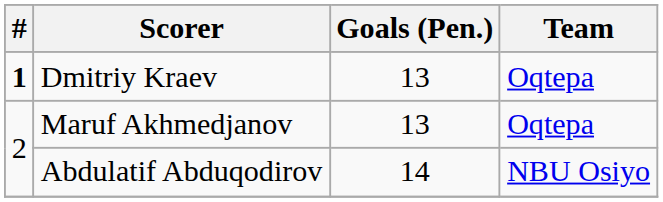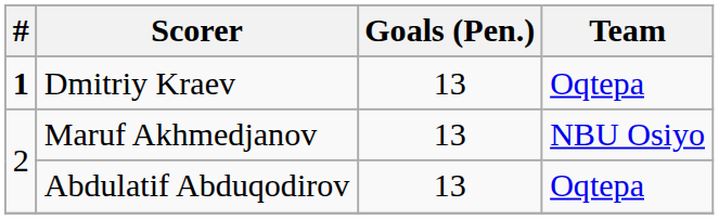Maruf Akhmedjanov | Team: Oqtepa -> NBU Osiyo
Abdulatif Abduqodirov | Goals (Pen.): 14 -> 13
Abdulatif Abduqodirov | Team: NBU Osiyo -> Oqtepa
